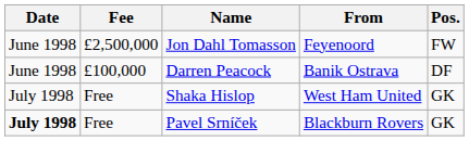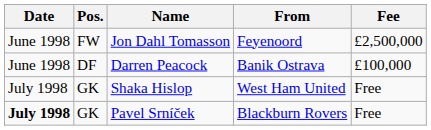columns swapped: Pos. <-> Fee
